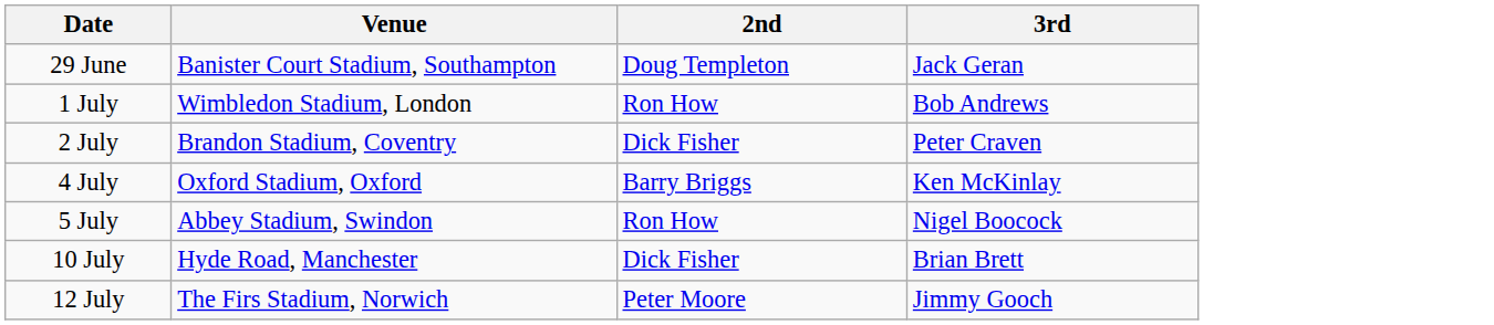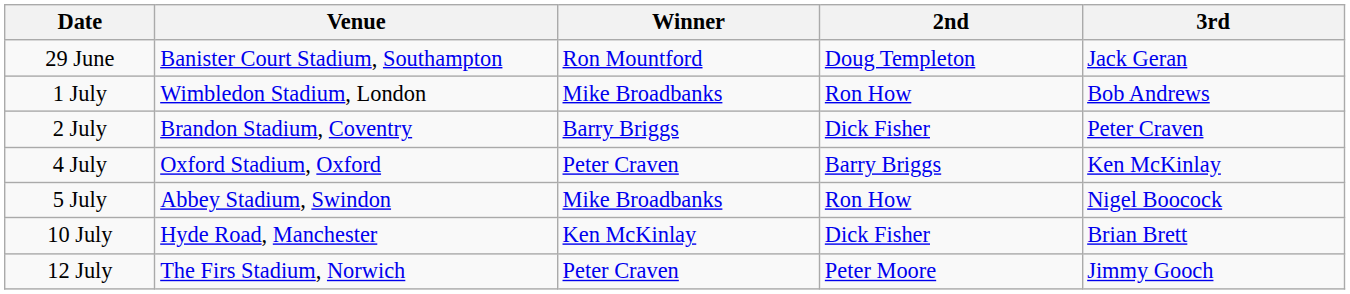+ column: Winner | Ron Mountford | Mike Broadbanks | Barry Briggs | Peter Craven | Mike Broadbanks | Ken McKinlay | Peter Craven
